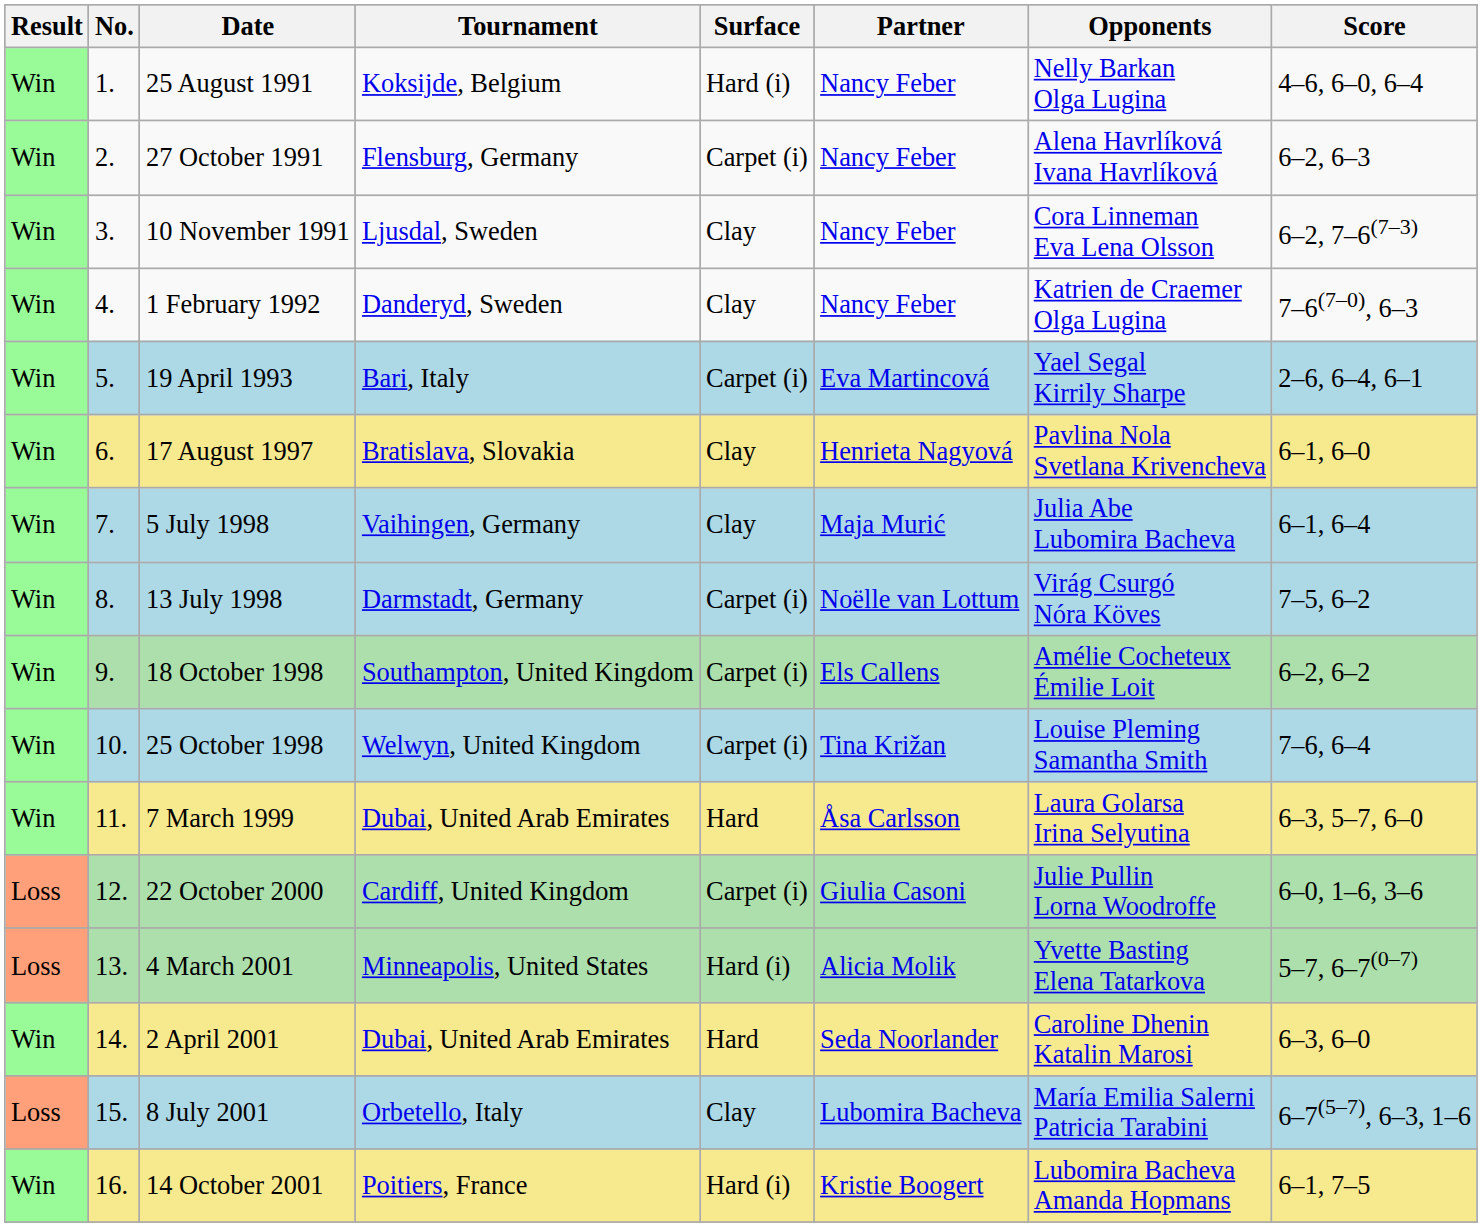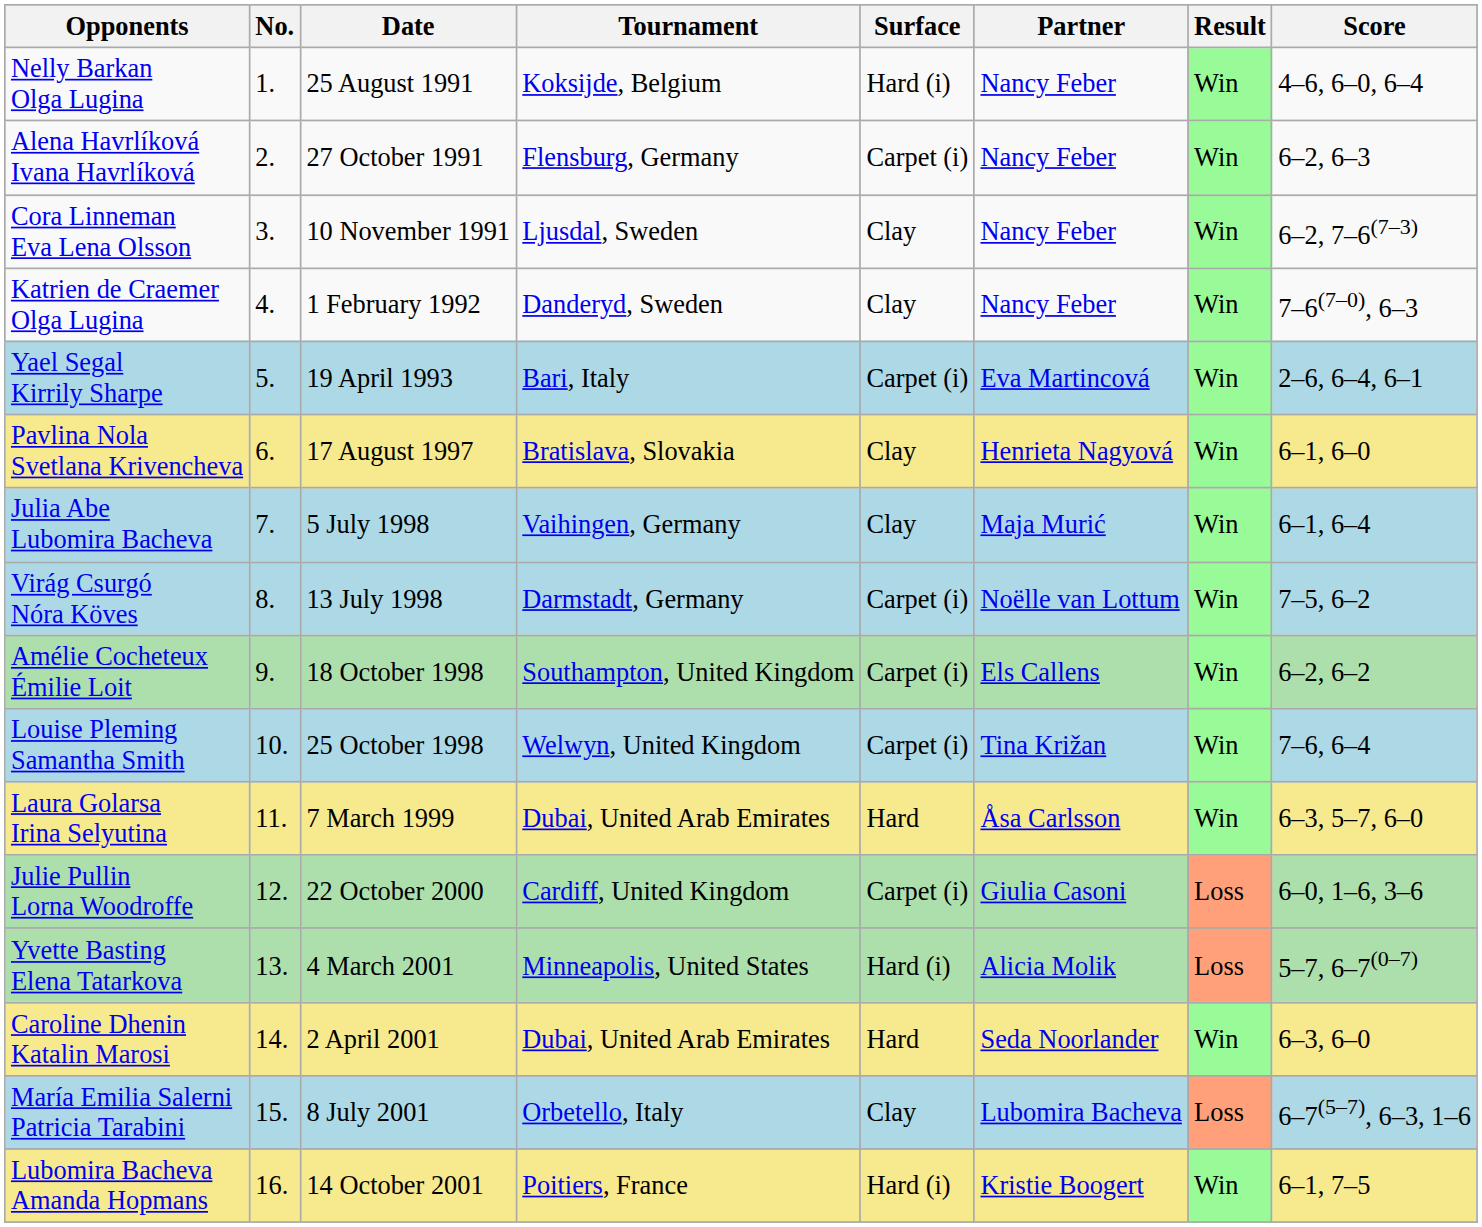columns swapped: Result <-> Opponents
